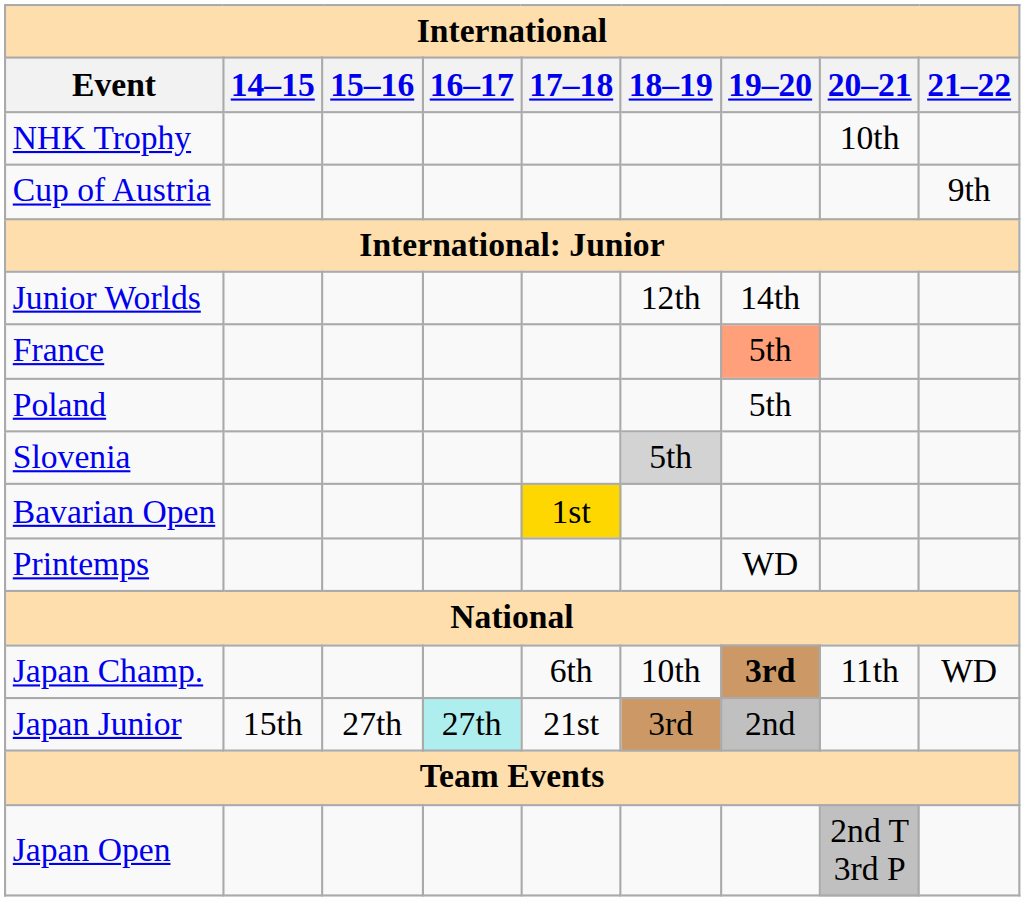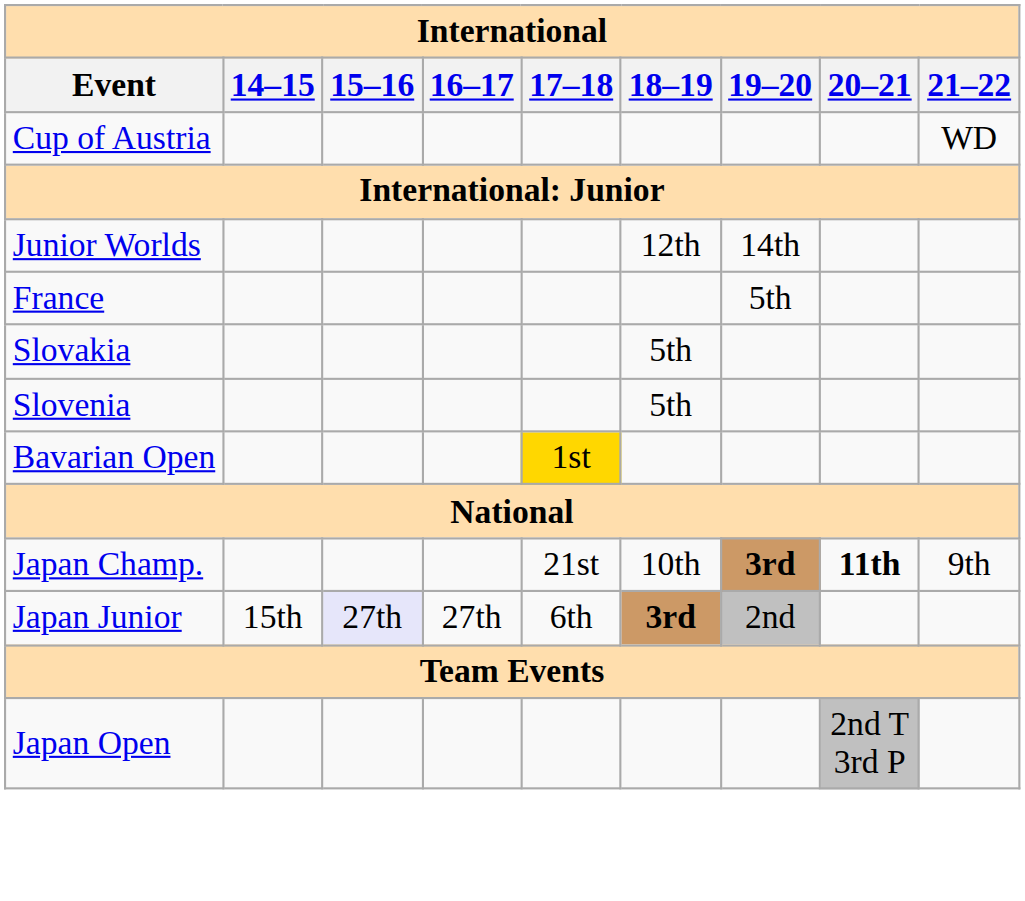- row: NHK Trophy | 10th
Cup of Austria | 21–22: 9th -> WD
France | 19–20: lightsalmon background -> no background
- row: Poland | 5th
+ row: Slovakia | 5th
Slovenia | 18–19: lightgrey background -> no background
- row: Printemps | WD
Japan Champ. | 17–18: 6th -> 21st
Japan Champ. | 20–21: normal -> bold
Japan Champ. | 21–22: WD -> 9th
Japan Junior | 15–16: no background -> lavender background
Japan Junior | 16–17: paleturquoise background -> no background
Japan Junior | 17–18: 21st -> 6th
Japan Junior | 18–19: normal -> bold
